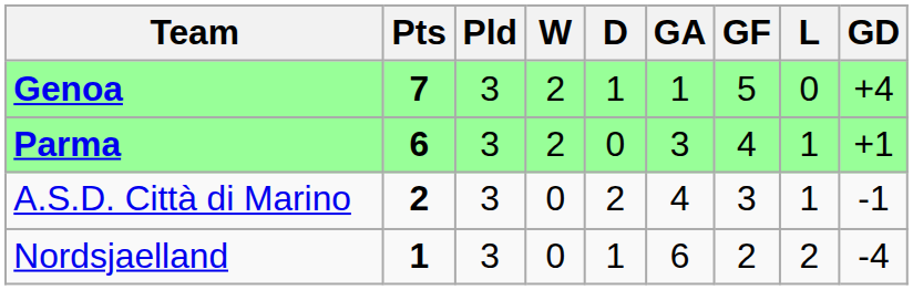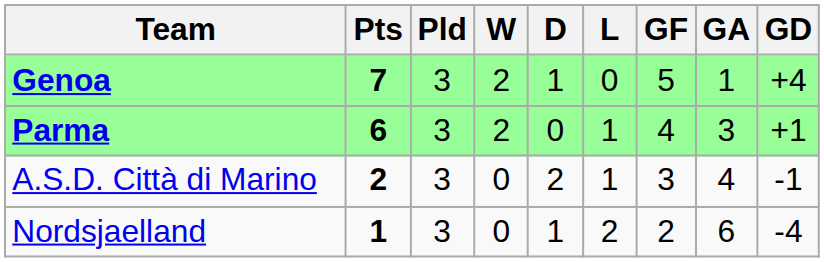columns swapped: L <-> GA
